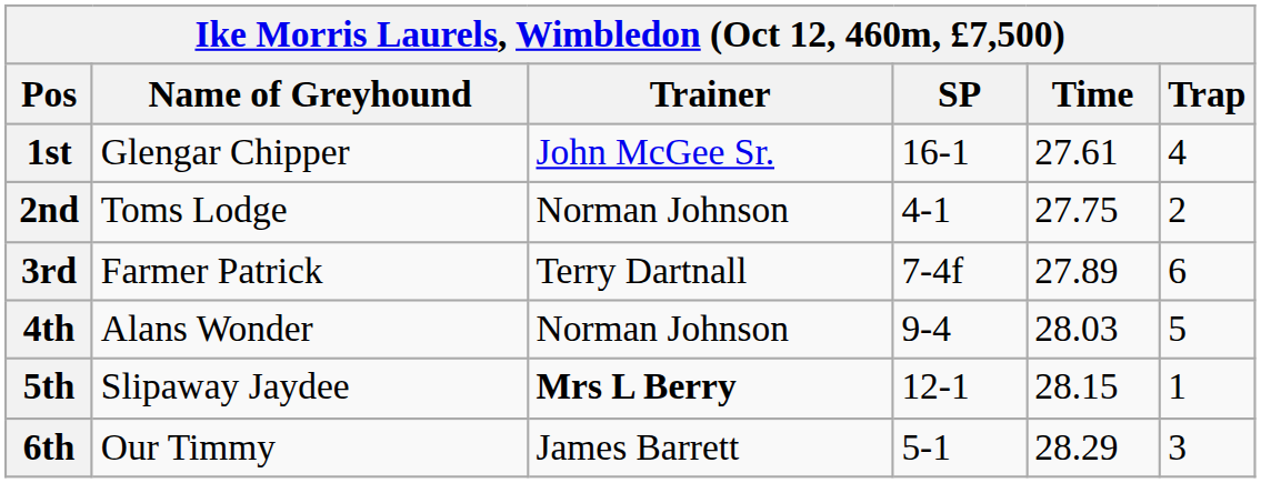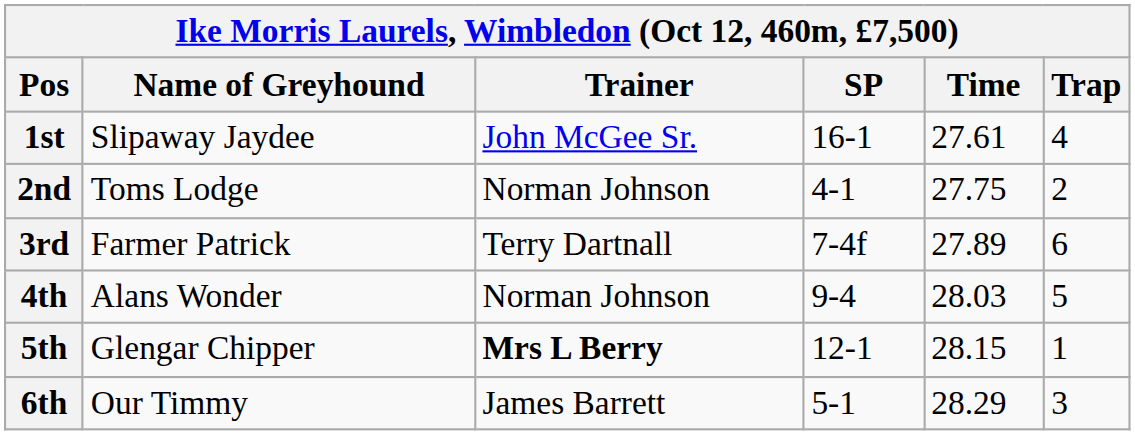1st | Name of Greyhound: Glengar Chipper -> Slipaway Jaydee
5th | Name of Greyhound: Slipaway Jaydee -> Glengar Chipper
